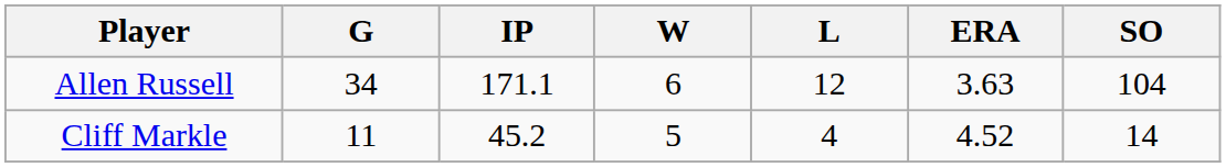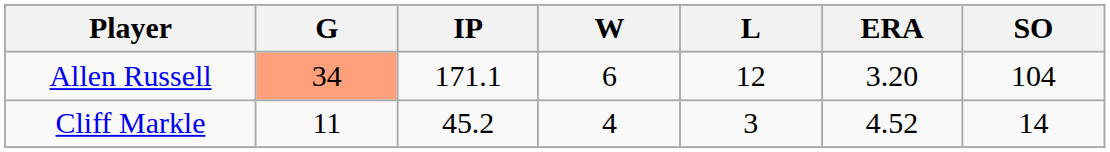Allen Russell | G: no background -> lightsalmon background
Allen Russell | ERA: 3.63 -> 3.20
Cliff Markle | W: 5 -> 4
Cliff Markle | L: 4 -> 3
